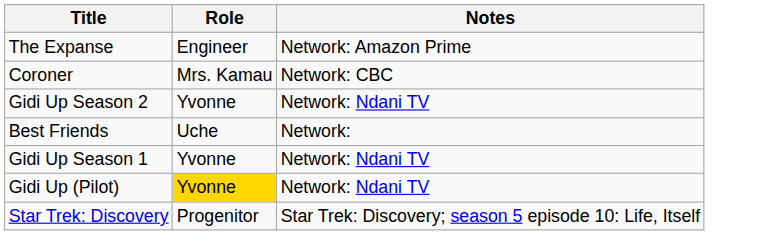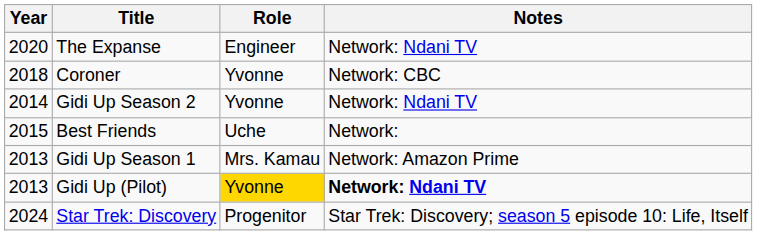+ column: Year | 2020 | 2018 | 2014 | 2015 | 2013 | 2013 | 2024
The Expanse | Notes: Network: Amazon Prime -> Network: Ndani TV
Coroner | Role: Mrs. Kamau -> Yvonne
Gidi Up Season 1 | Role: Yvonne -> Mrs. Kamau
Gidi Up Season 1 | Notes: Network: Ndani TV -> Network: Amazon Prime
Gidi Up (Pilot) | Notes: normal -> bold
